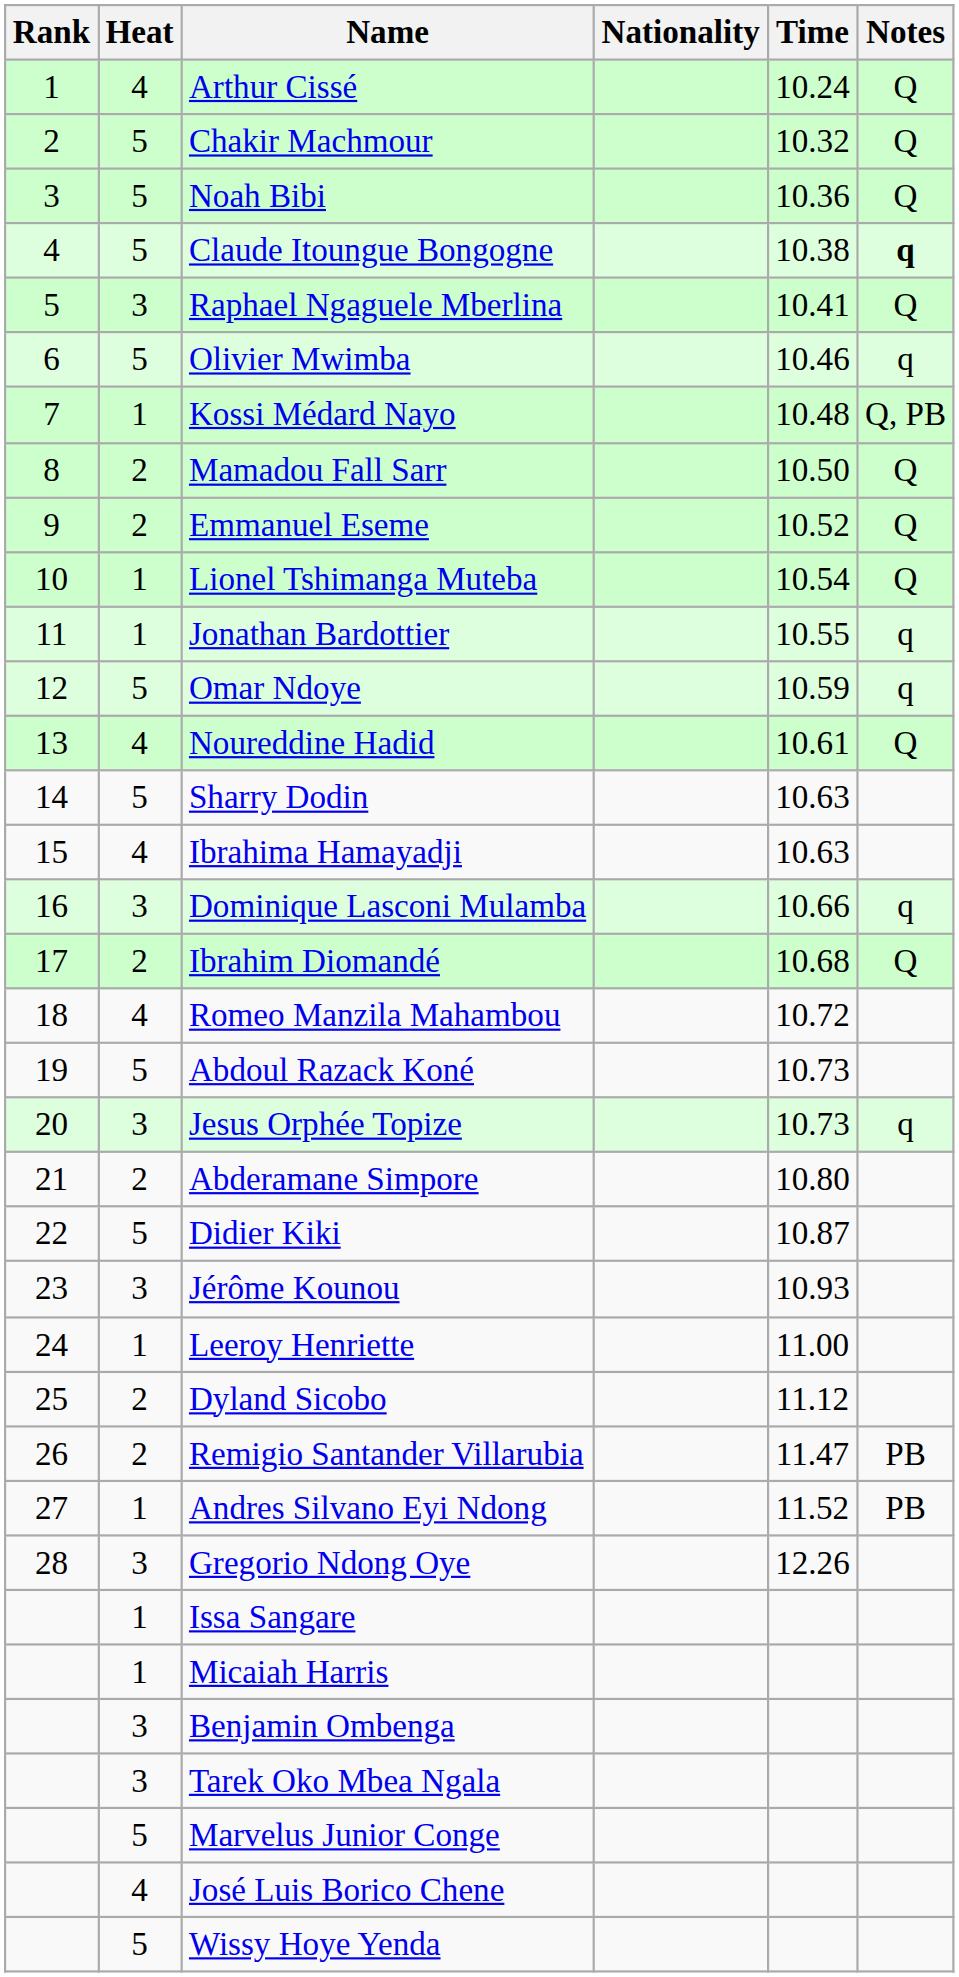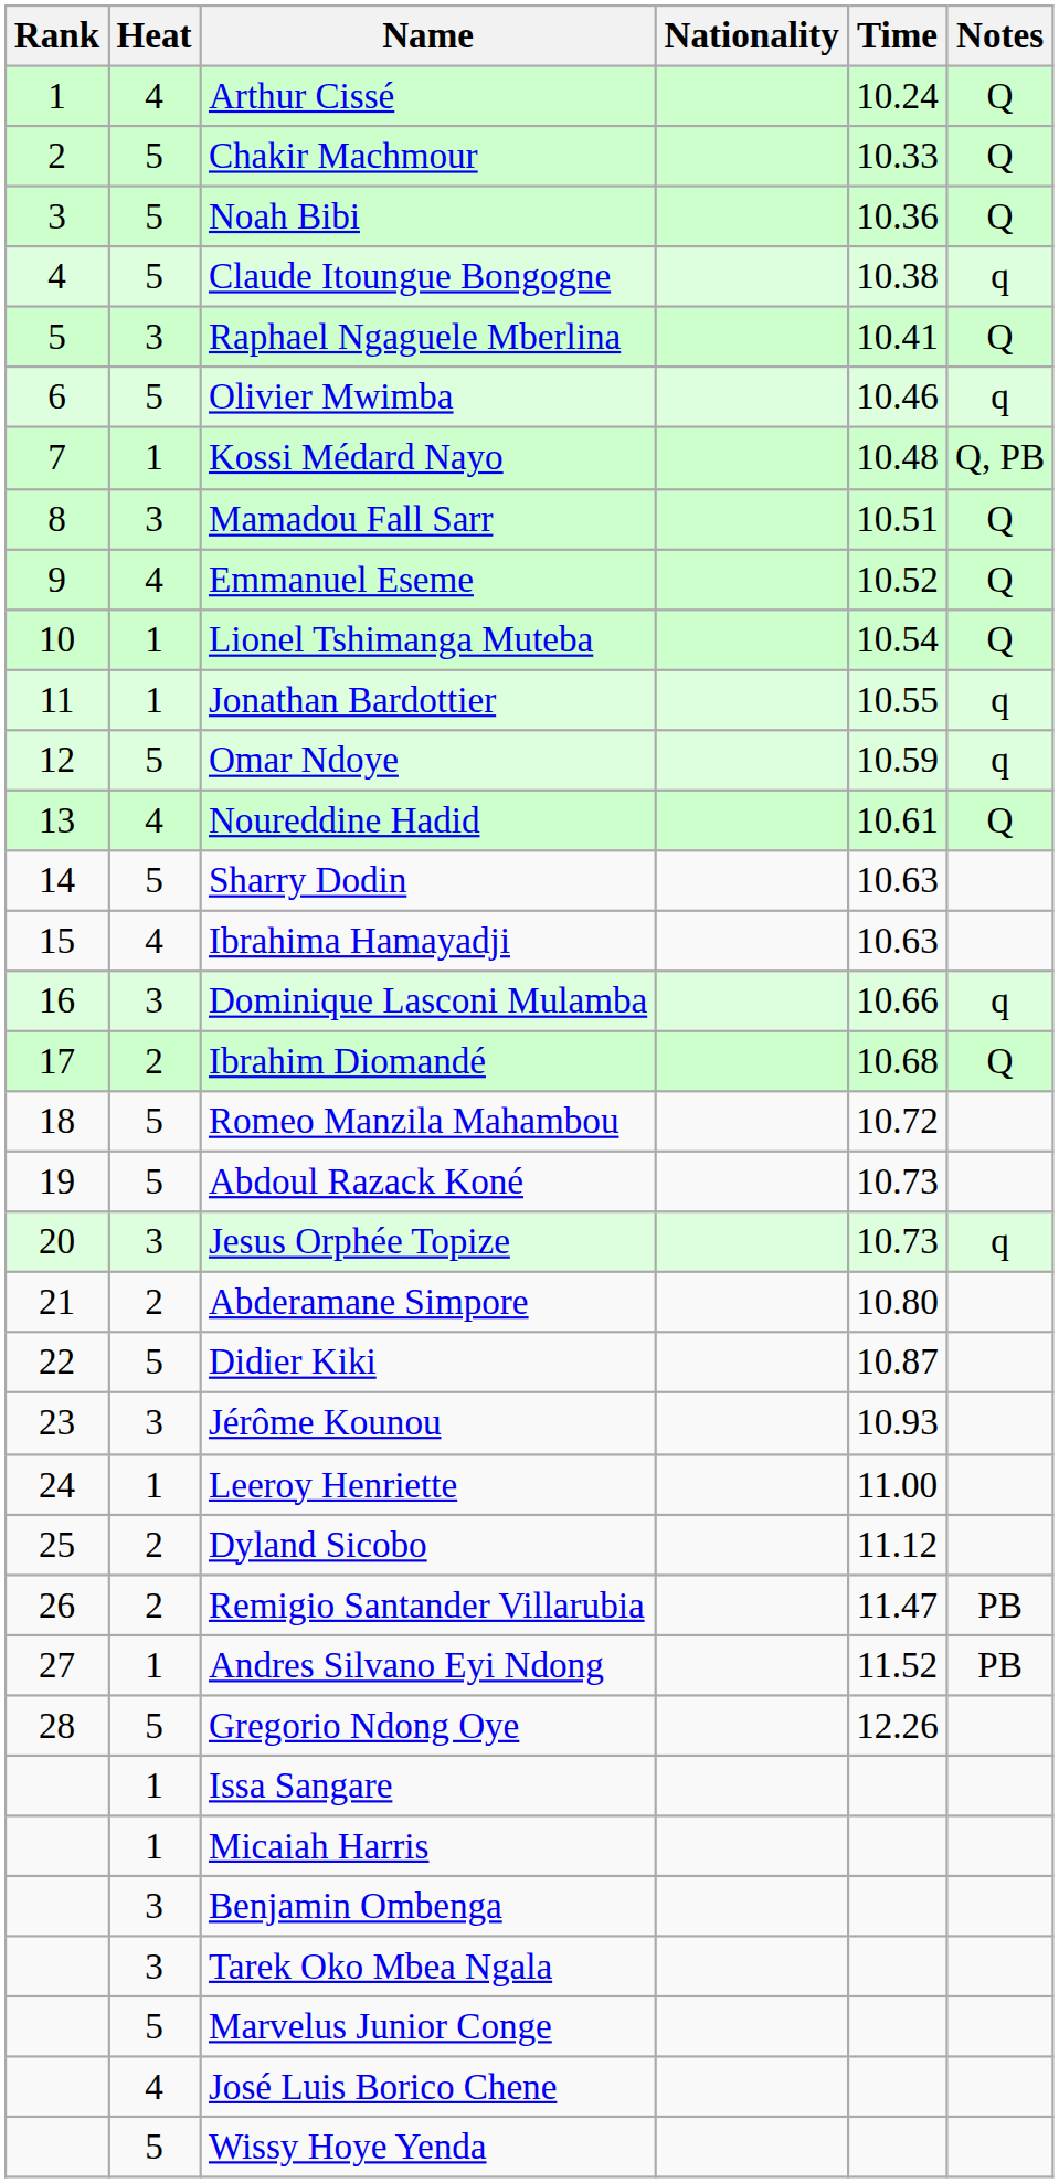Chakir Machmour | Time: 10.32 -> 10.33
Claude Itoungue Bongogne | Notes: bold -> normal
Mamadou Fall Sarr | Heat: 2 -> 3
Mamadou Fall Sarr | Time: 10.50 -> 10.51
Emmanuel Eseme | Heat: 2 -> 4
Romeo Manzila Mahambou | Heat: 4 -> 5
Gregorio Ndong Oye | Heat: 3 -> 5
